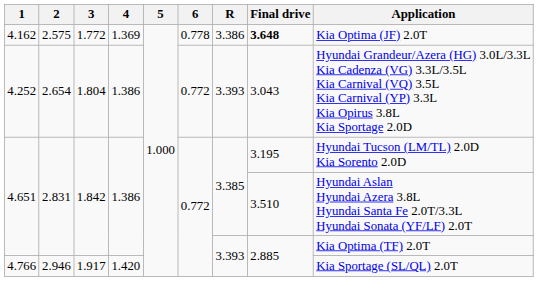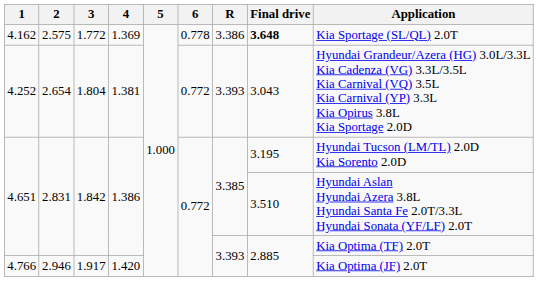4.162 | Application: Kia Optima (JF) 2.0T -> Kia Sportage (SL/QL) 2.0T
4.252 | 4: 1.386 -> 1.381
4.766 | Application: Kia Sportage (SL/QL) 2.0T -> Kia Optima (JF) 2.0T
